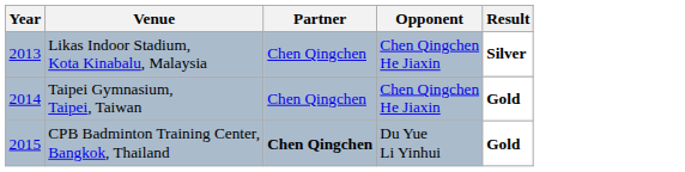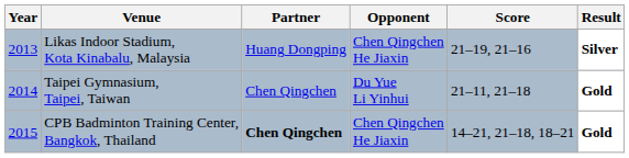+ column: Score | 21–19, 21–16 | 21–11, 21–18 | 14–21, 21–18, 18–21
Likas Indoor Stadium, Kota Kinabalu, Malaysia | Partner: Chen Qingchen -> Huang Dongping
Taipei Gymnasium, Taipei, Taiwan | Opponent: Chen Qingchen He Jiaxin -> Du Yue Li Yinhui
CPB Badminton Training Center, Bangkok, Thailand | Opponent: Du Yue Li Yinhui -> Chen Qingchen He Jiaxin
